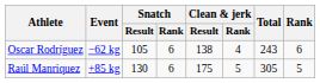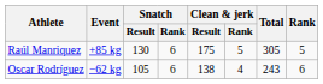rows swapped: Oscar Rodríguez <-> Raúl Manriquez
